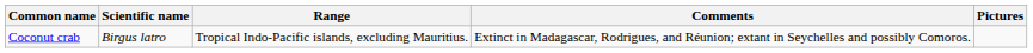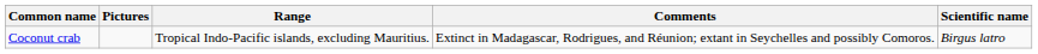columns swapped: Scientific name <-> Pictures
